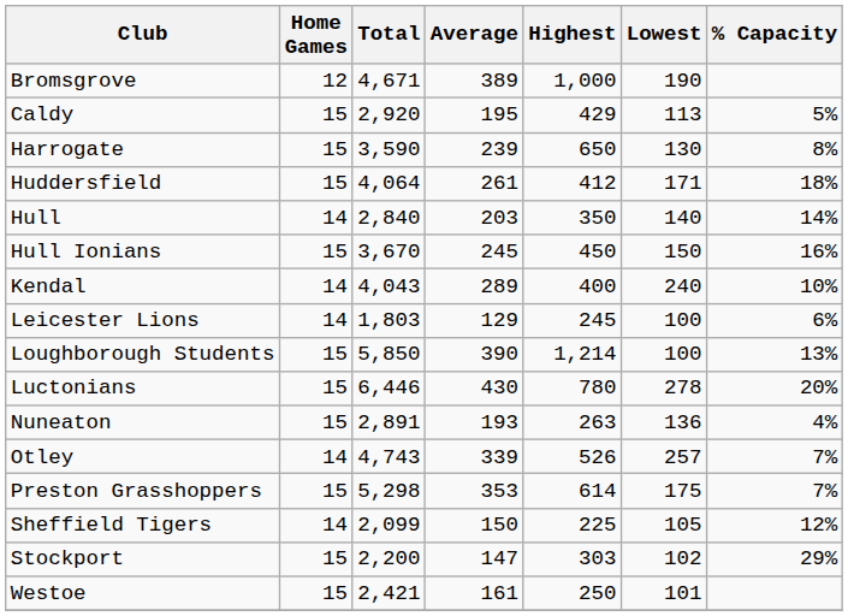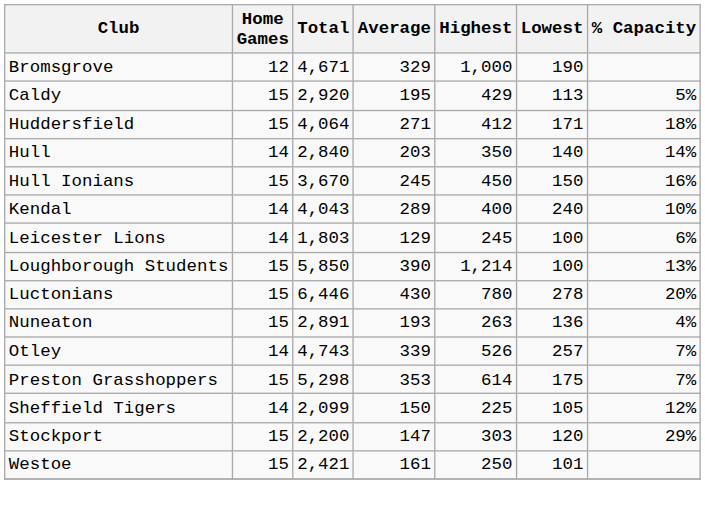Bromsgrove | Average: 389 -> 329
- row: Harrogate | 15 | 3,590 | 239 | 650 | 130 | 8%
Huddersfield | Average: 261 -> 271
Stockport | Lowest: 102 -> 120
